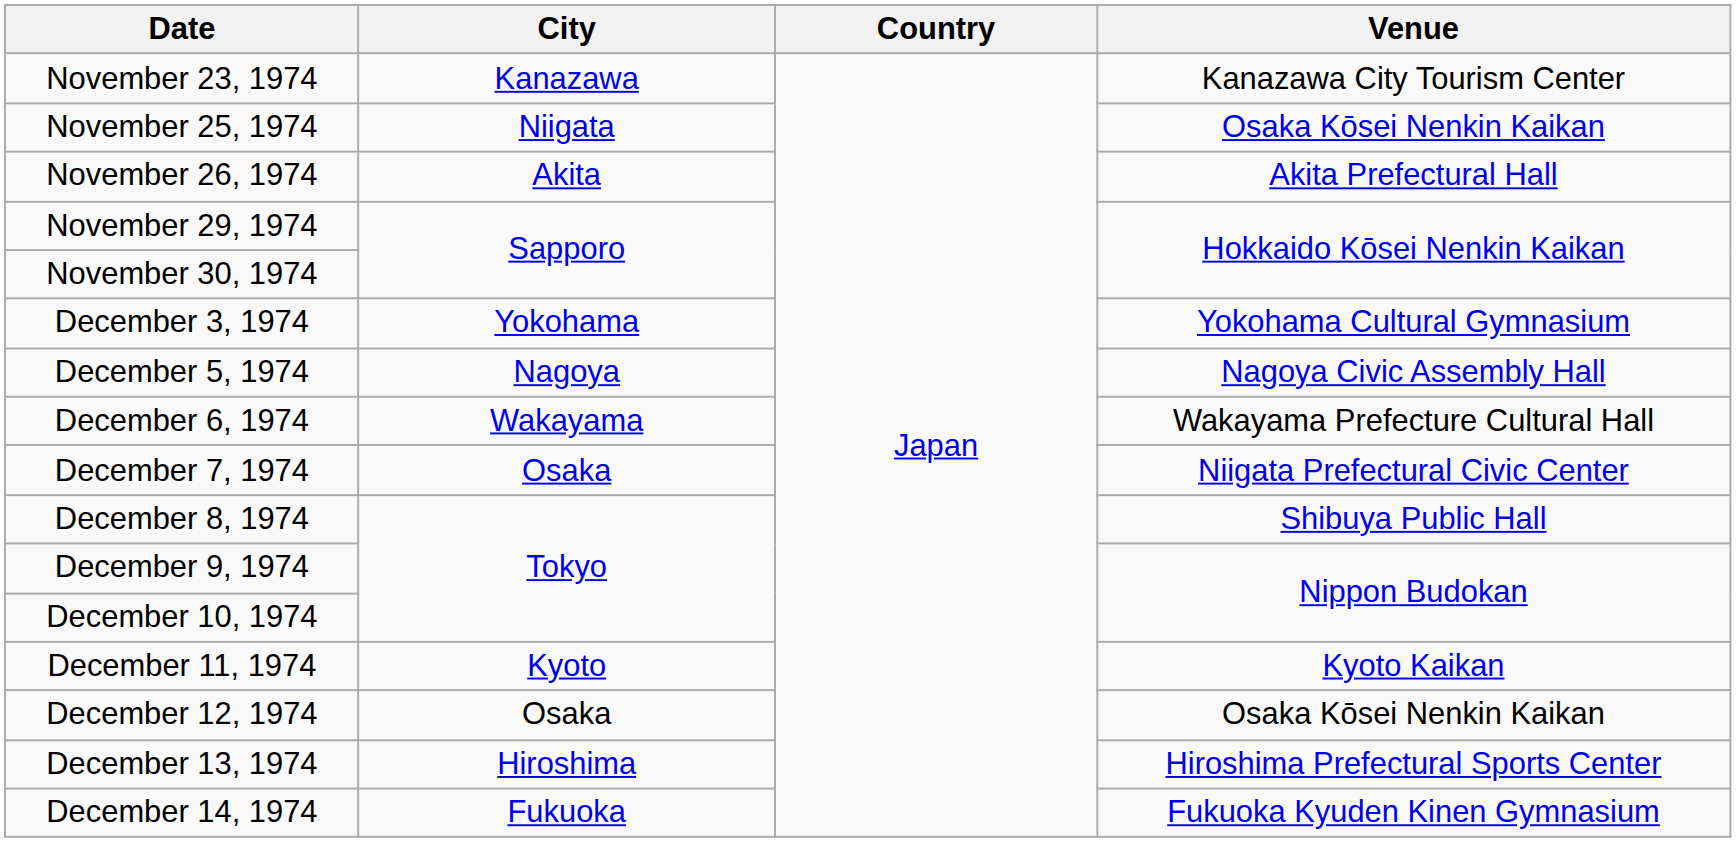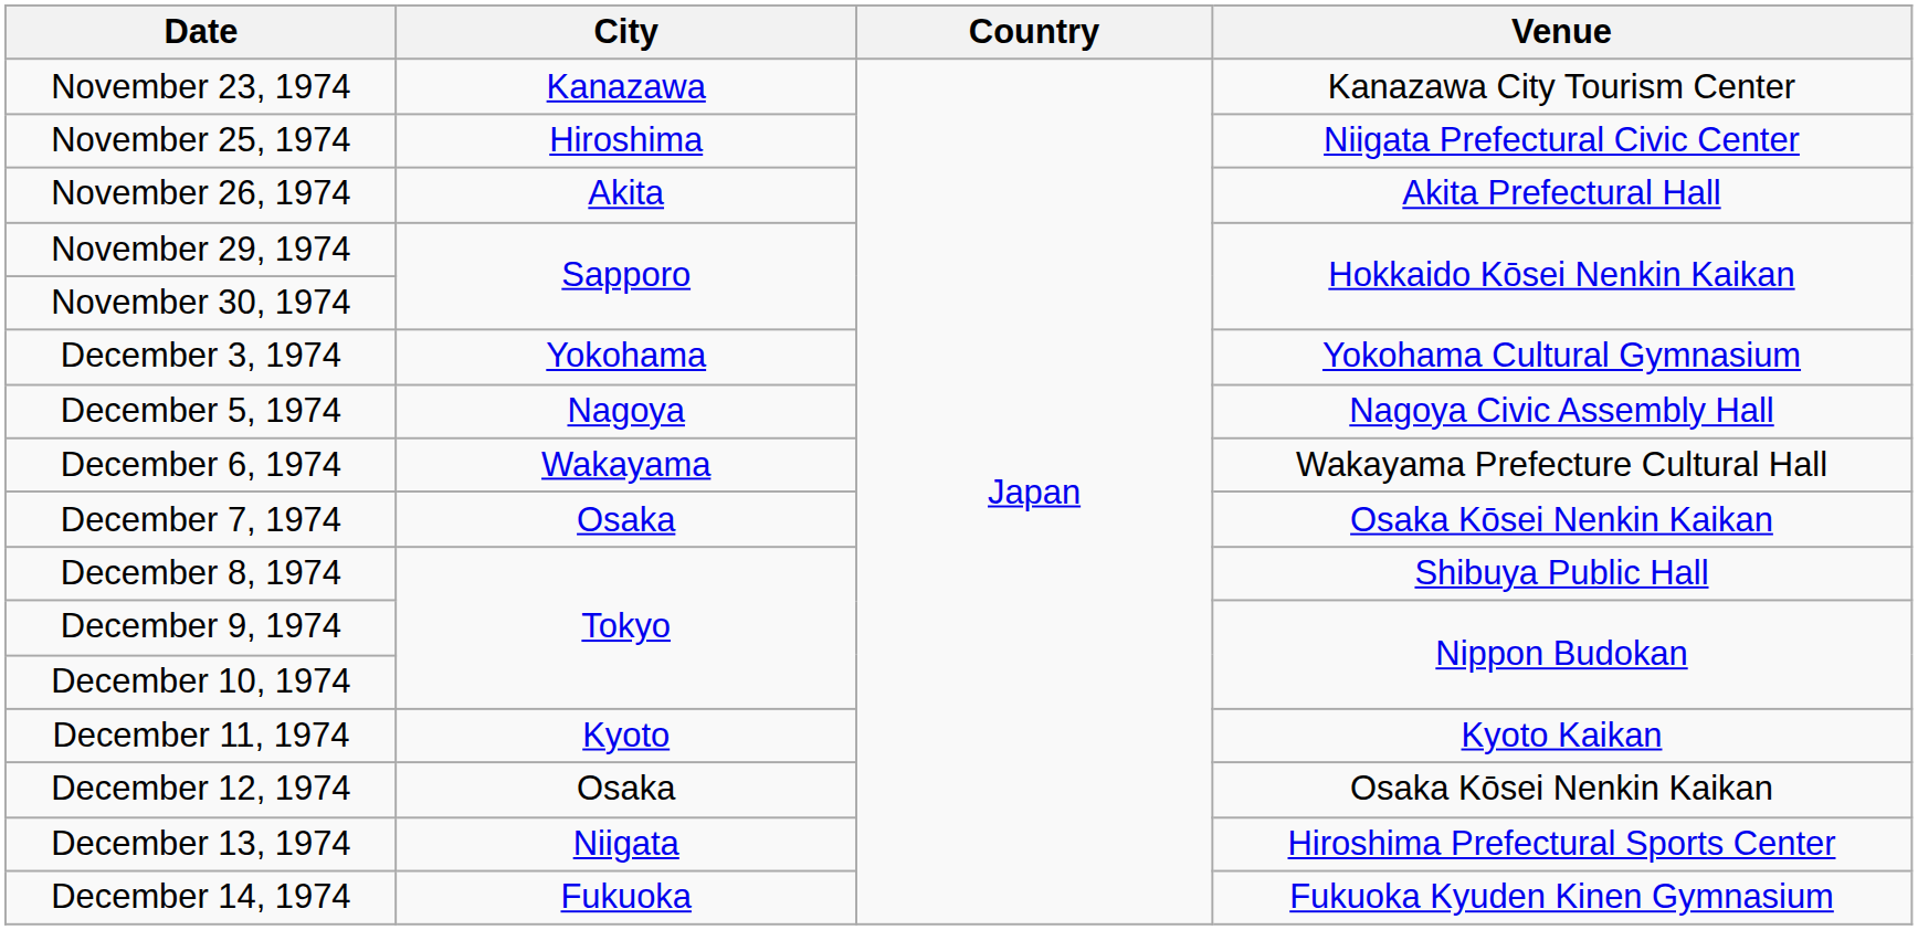November 25, 1974 | City: Niigata -> Hiroshima
November 25, 1974 | Venue: Osaka Kōsei Nenkin Kaikan -> Niigata Prefectural Civic Center
December 7, 1974 | Venue: Niigata Prefectural Civic Center -> Osaka Kōsei Nenkin Kaikan
December 13, 1974 | City: Hiroshima -> Niigata
